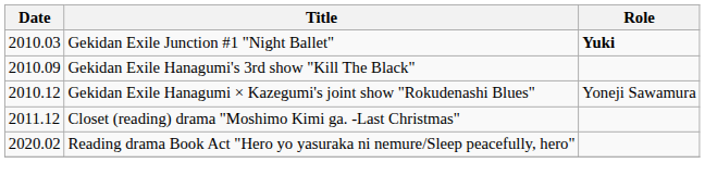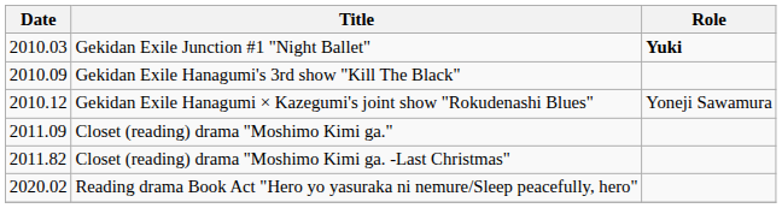+ row: 2011.09 | Closet (reading) drama "Moshimo Kimi ga."
Closet (reading) drama "Moshimo Kimi ga. -Last Christmas" | Date: 2011.12 -> 2011.82
